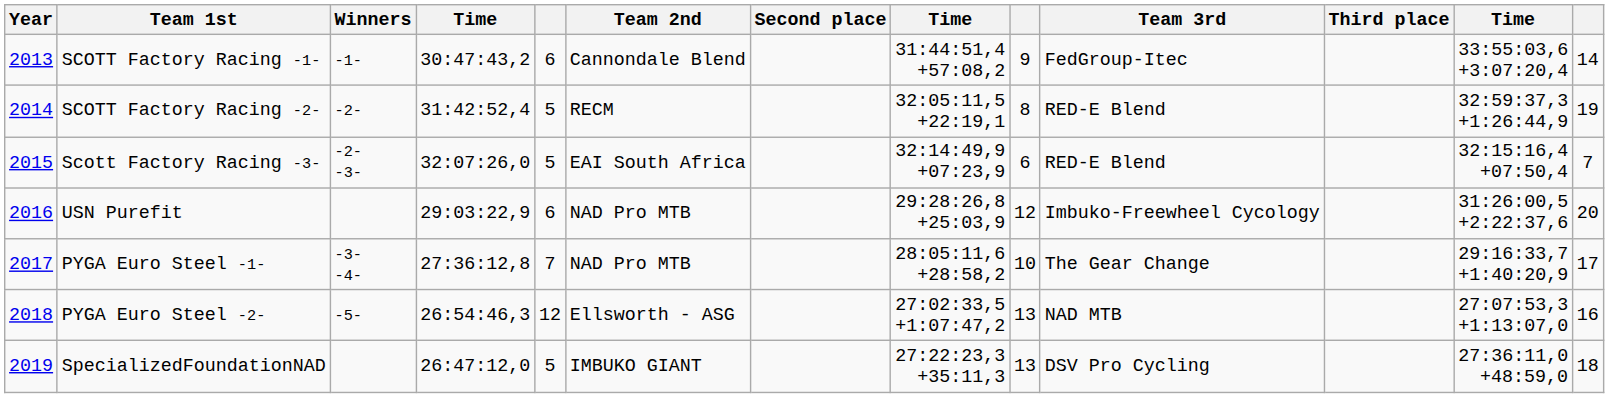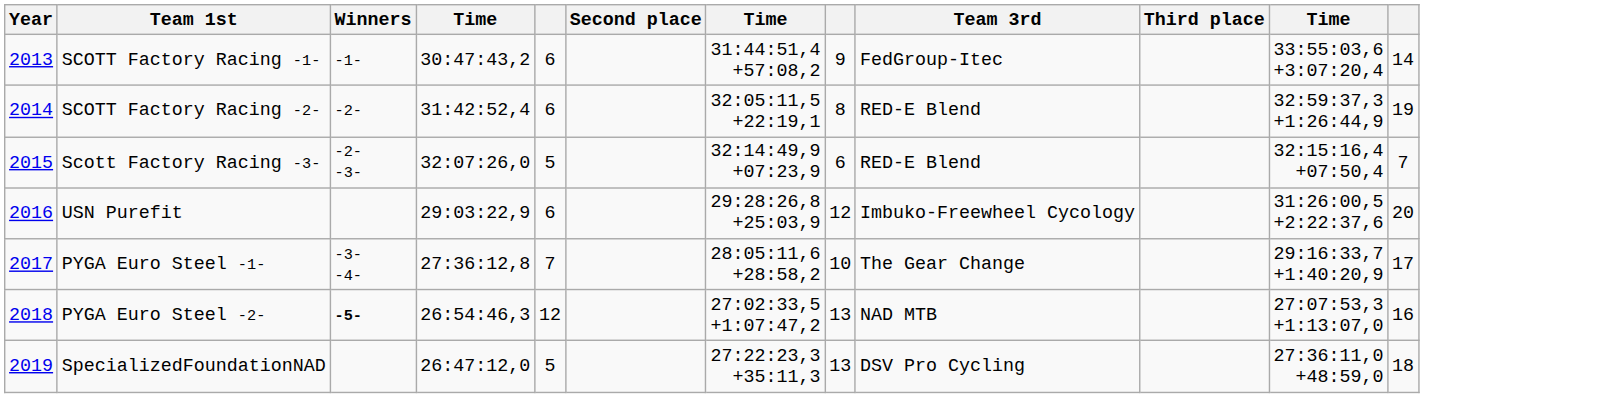- column: Team 2nd | Cannondale Blend | RECM | EAI South Africa | NAD Pro MTB | NAD Pro MTB | Ellsworth - ASG | IMBUKO GIANT
SCOTT Factory Racing -2- | column 5: 5 -> 6
PYGA Euro Steel -2- | Winners: normal -> bold
